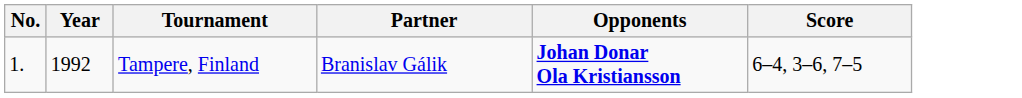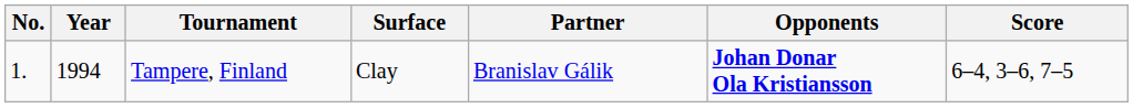+ column: Surface | Clay
Tampere, Finland | Year: 1992 -> 1994
